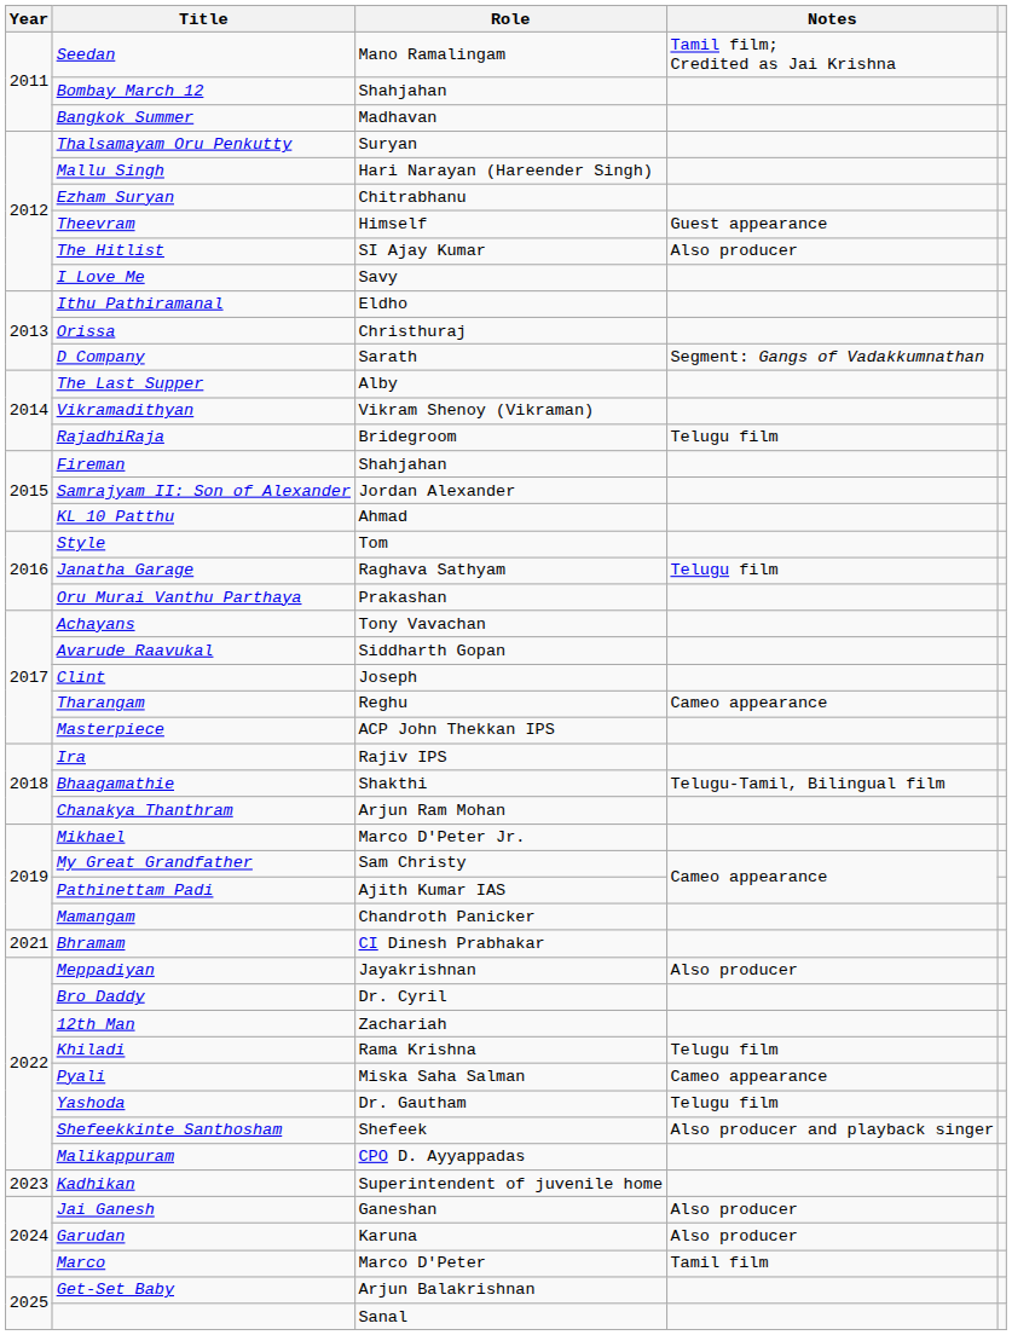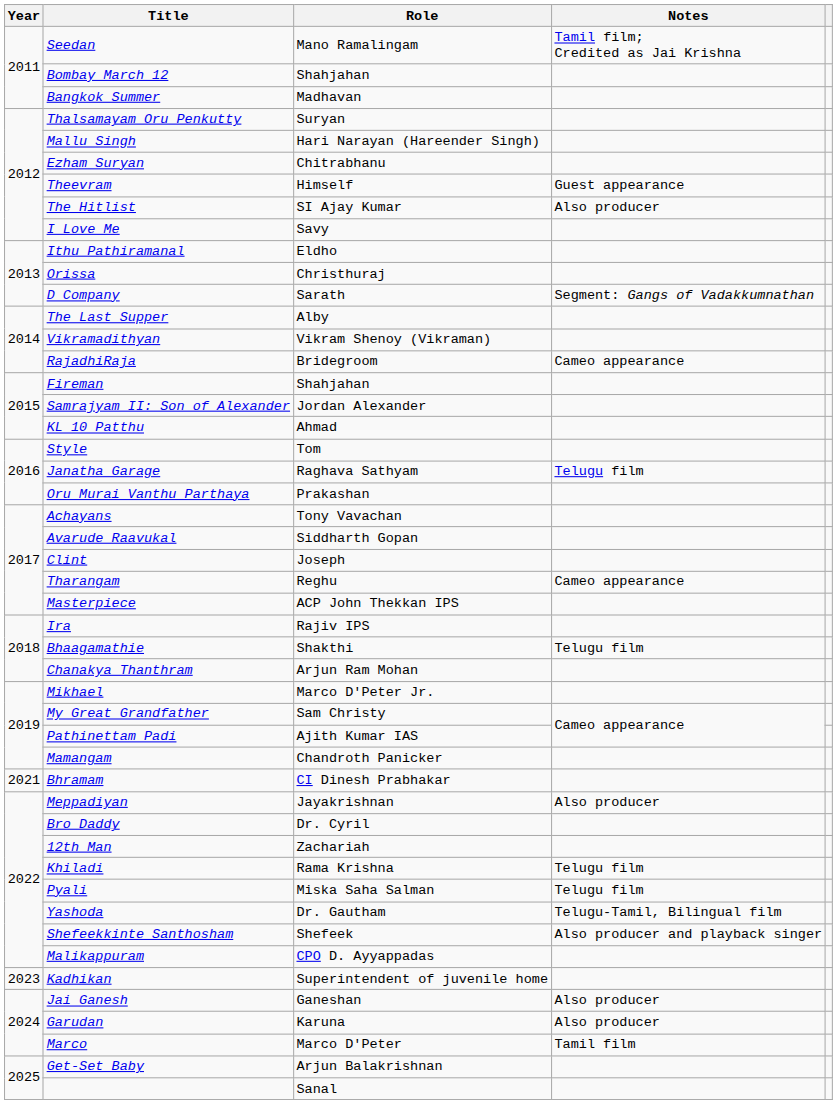RajadhiRaja | Notes: Telugu film -> Cameo appearance
Bhaagamathie | Notes: Telugu-Tamil, Bilingual film -> Telugu film
Pyali | Notes: Cameo appearance -> Telugu film
Yashoda | Notes: Telugu film -> Telugu-Tamil, Bilingual film
